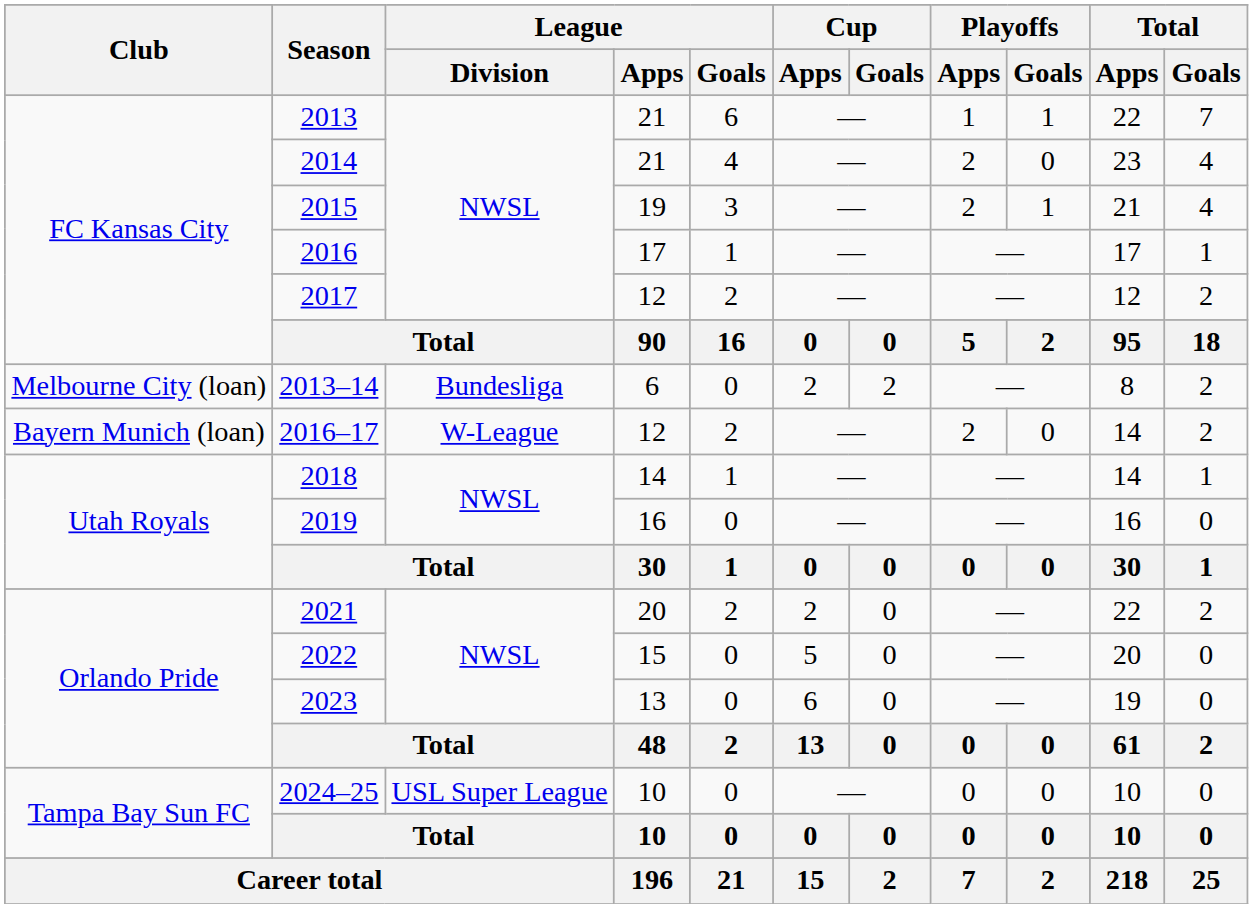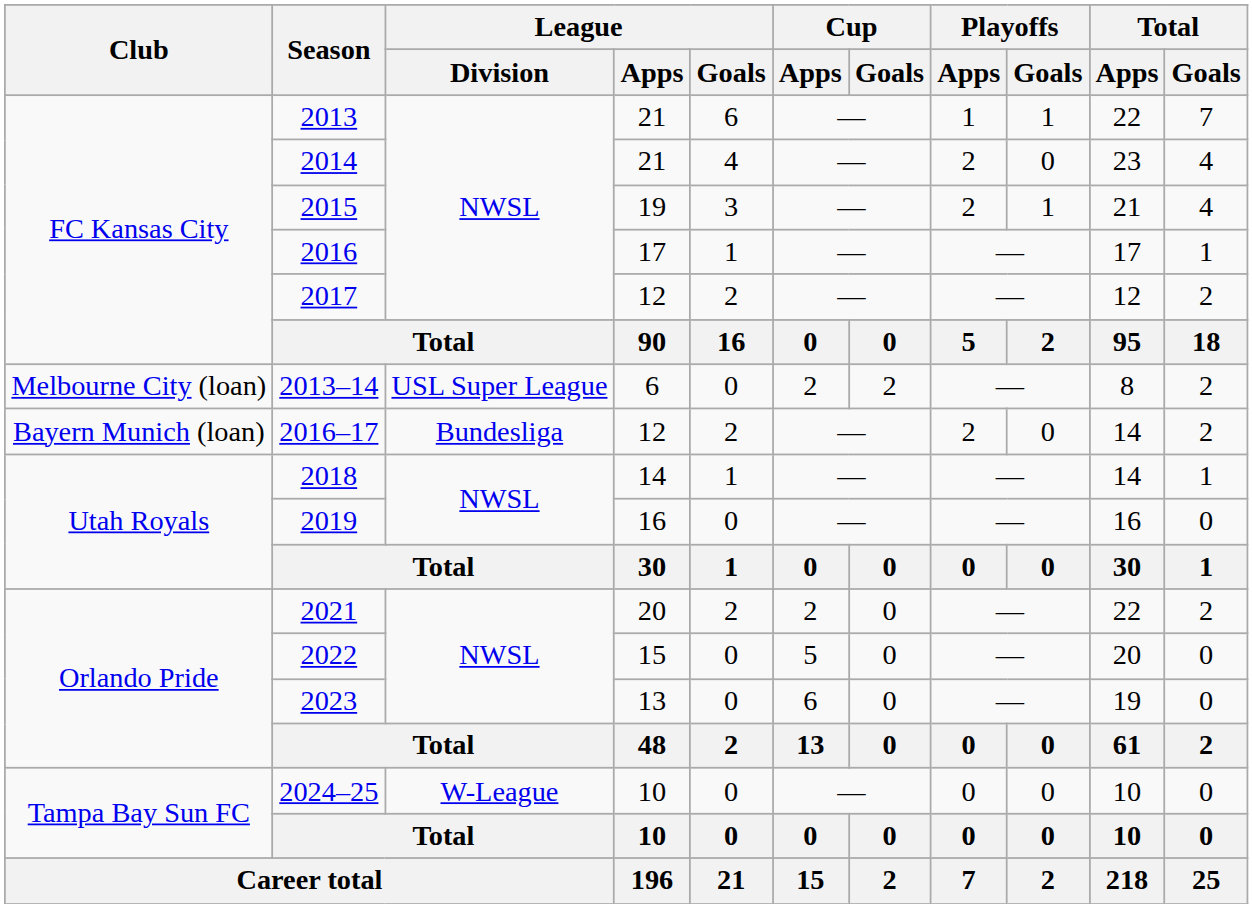2013–14 | League / Division: Bundesliga -> USL Super League
2016–17 | League / Division: W-League -> Bundesliga
2024–25 | League / Division: USL Super League -> W-League
